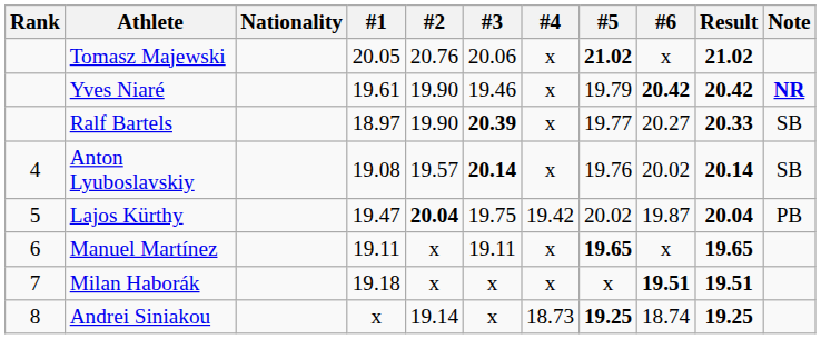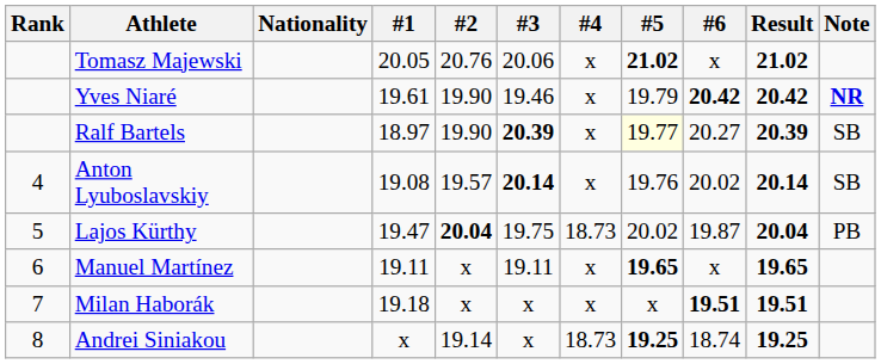Ralf Bartels | #5: no background -> lightyellow background
Ralf Bartels | Result: 20.33 -> 20.39
Lajos Kürthy | #4: 19.42 -> 18.73
